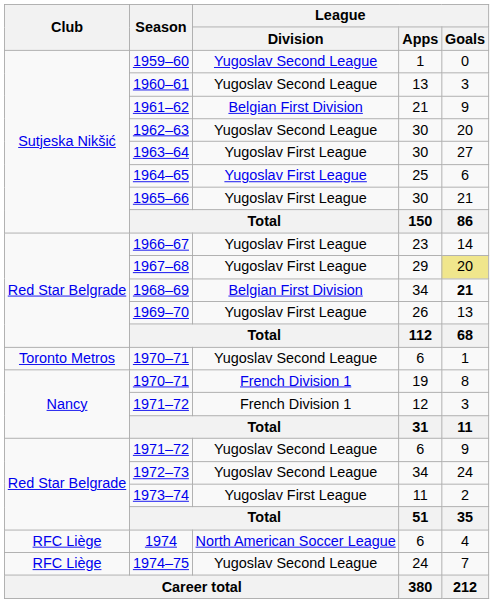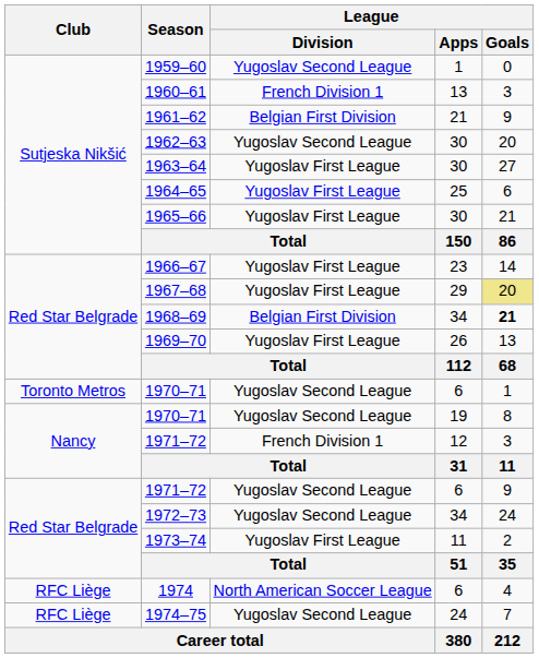1960–61 | League / Division: Yugoslav Second League -> French Division 1
1970–71 / 19 | League / Division: French Division 1 -> Yugoslav Second League
